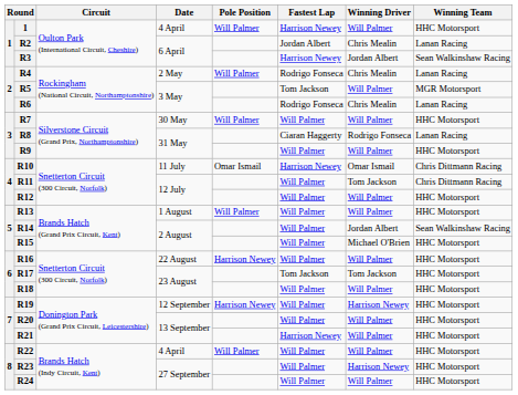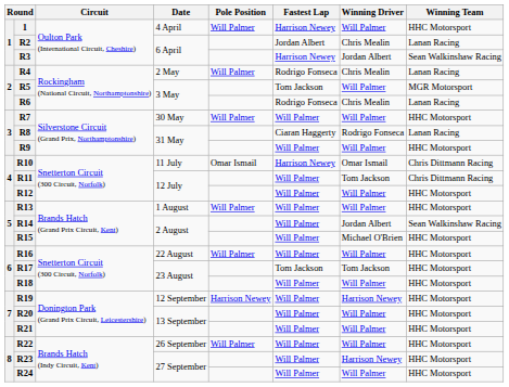R16 | Pole Position: Harrison Newey -> Will Palmer
R21 | Fastest Lap: Harrison Newey -> Will Palmer
R22 | Date: 4 April -> 26 September
